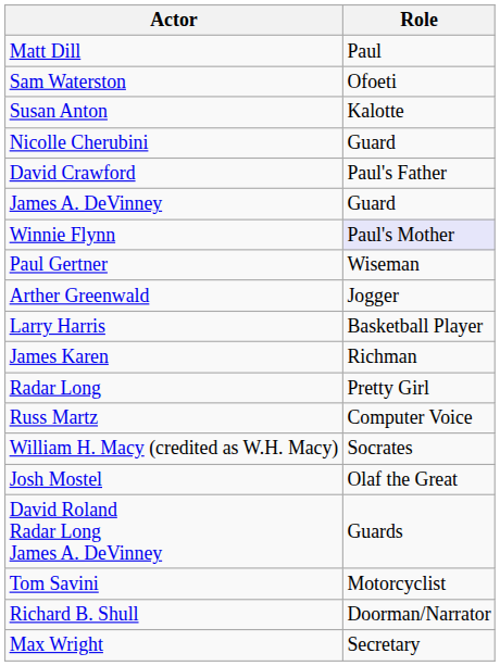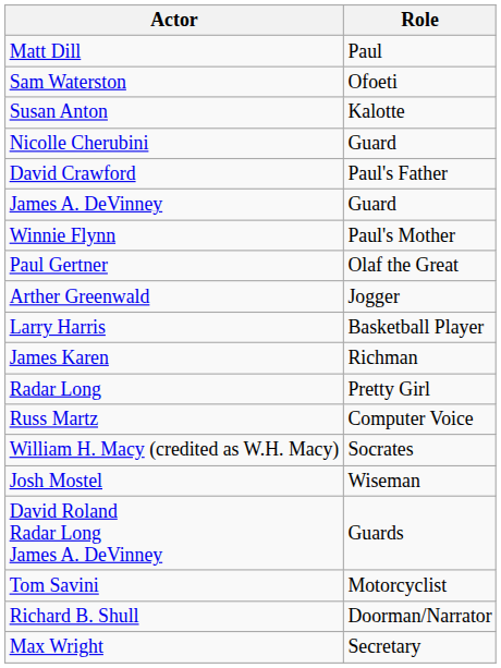Winnie Flynn | Role: lavender background -> no background
Paul Gertner | Role: Wiseman -> Olaf the Great
Josh Mostel | Role: Olaf the Great -> Wiseman
